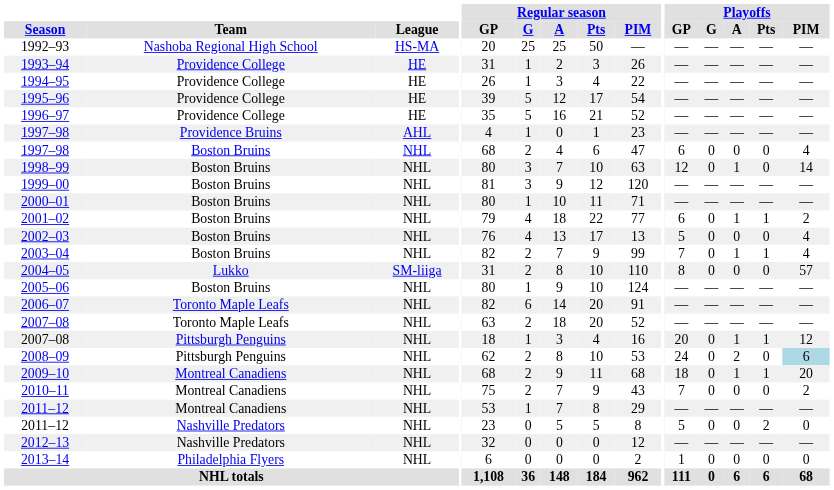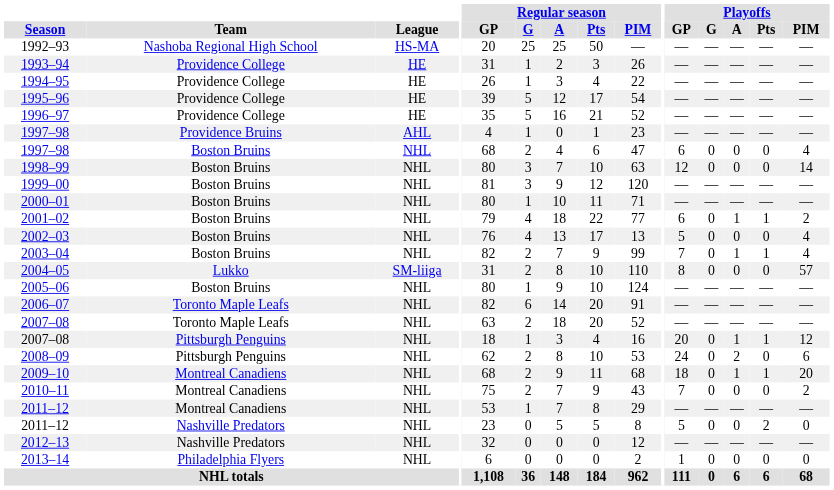1998–99 | Playoffs / A: 1 -> 0
2008–09 | Playoffs / PIM: lightblue background -> no background
